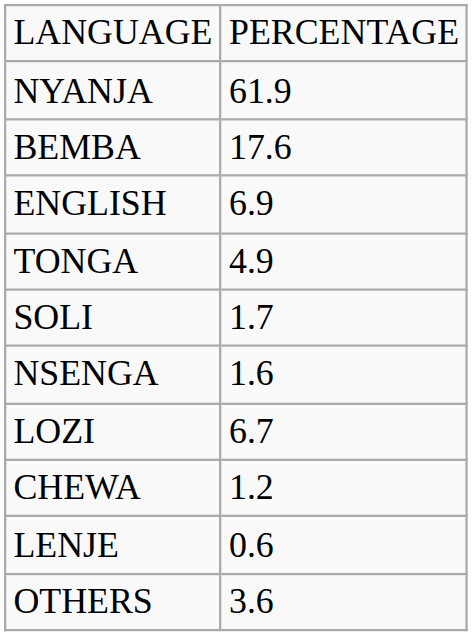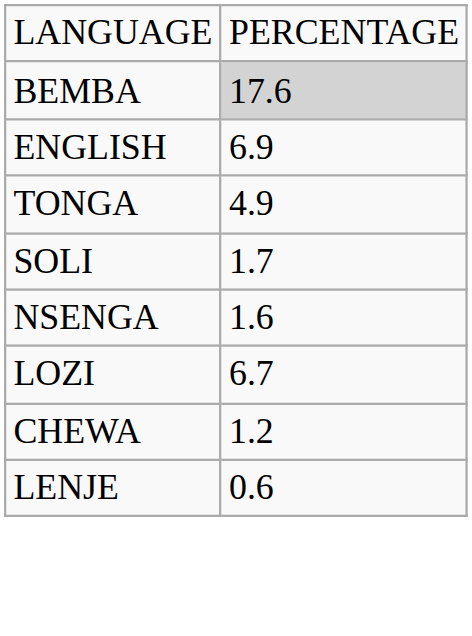- row: NYANJA | 61.9
BEMBA | column 2: no background -> lightgrey background
- row: OTHERS | 3.6
